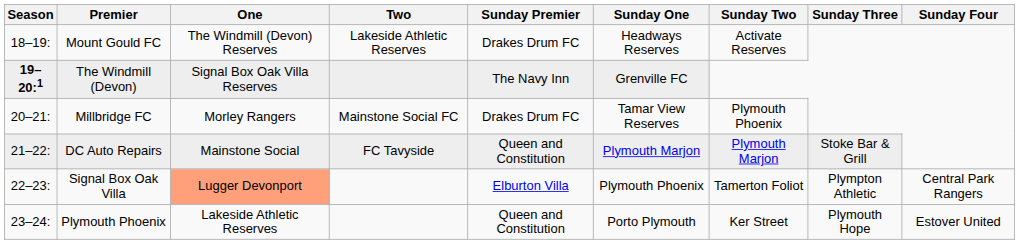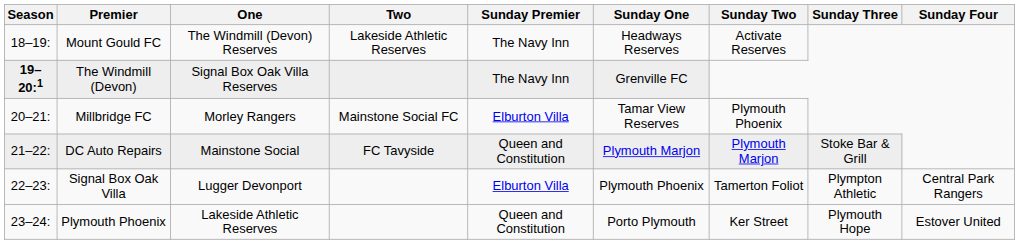Mount Gould FC | Sunday Premier: Drakes Drum FC -> The Navy Inn
Millbridge FC | Sunday Premier: Drakes Drum FC -> Elburton Villa
Signal Box Oak Villa | One: lightsalmon background -> no background
